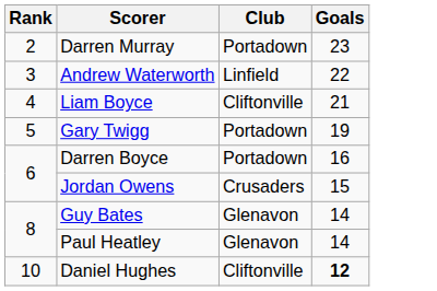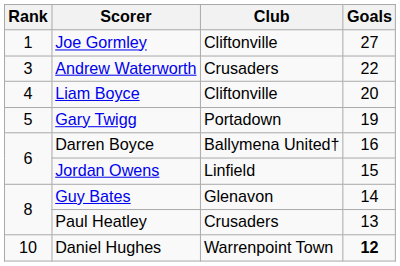+ row: 1 | Joe Gormley | Cliftonville | 27
- row: 2 | Darren Murray | Portadown | 23
Andrew Waterworth | Club: Linfield -> Crusaders
Liam Boyce | Goals: 21 -> 20
Darren Boyce | Club: Portadown -> Ballymena United†
Jordan Owens | Club: Crusaders -> Linfield
Paul Heatley | Club: Glenavon -> Crusaders
Paul Heatley | Goals: 14 -> 13
Daniel Hughes | Club: Cliftonville -> Warrenpoint Town
